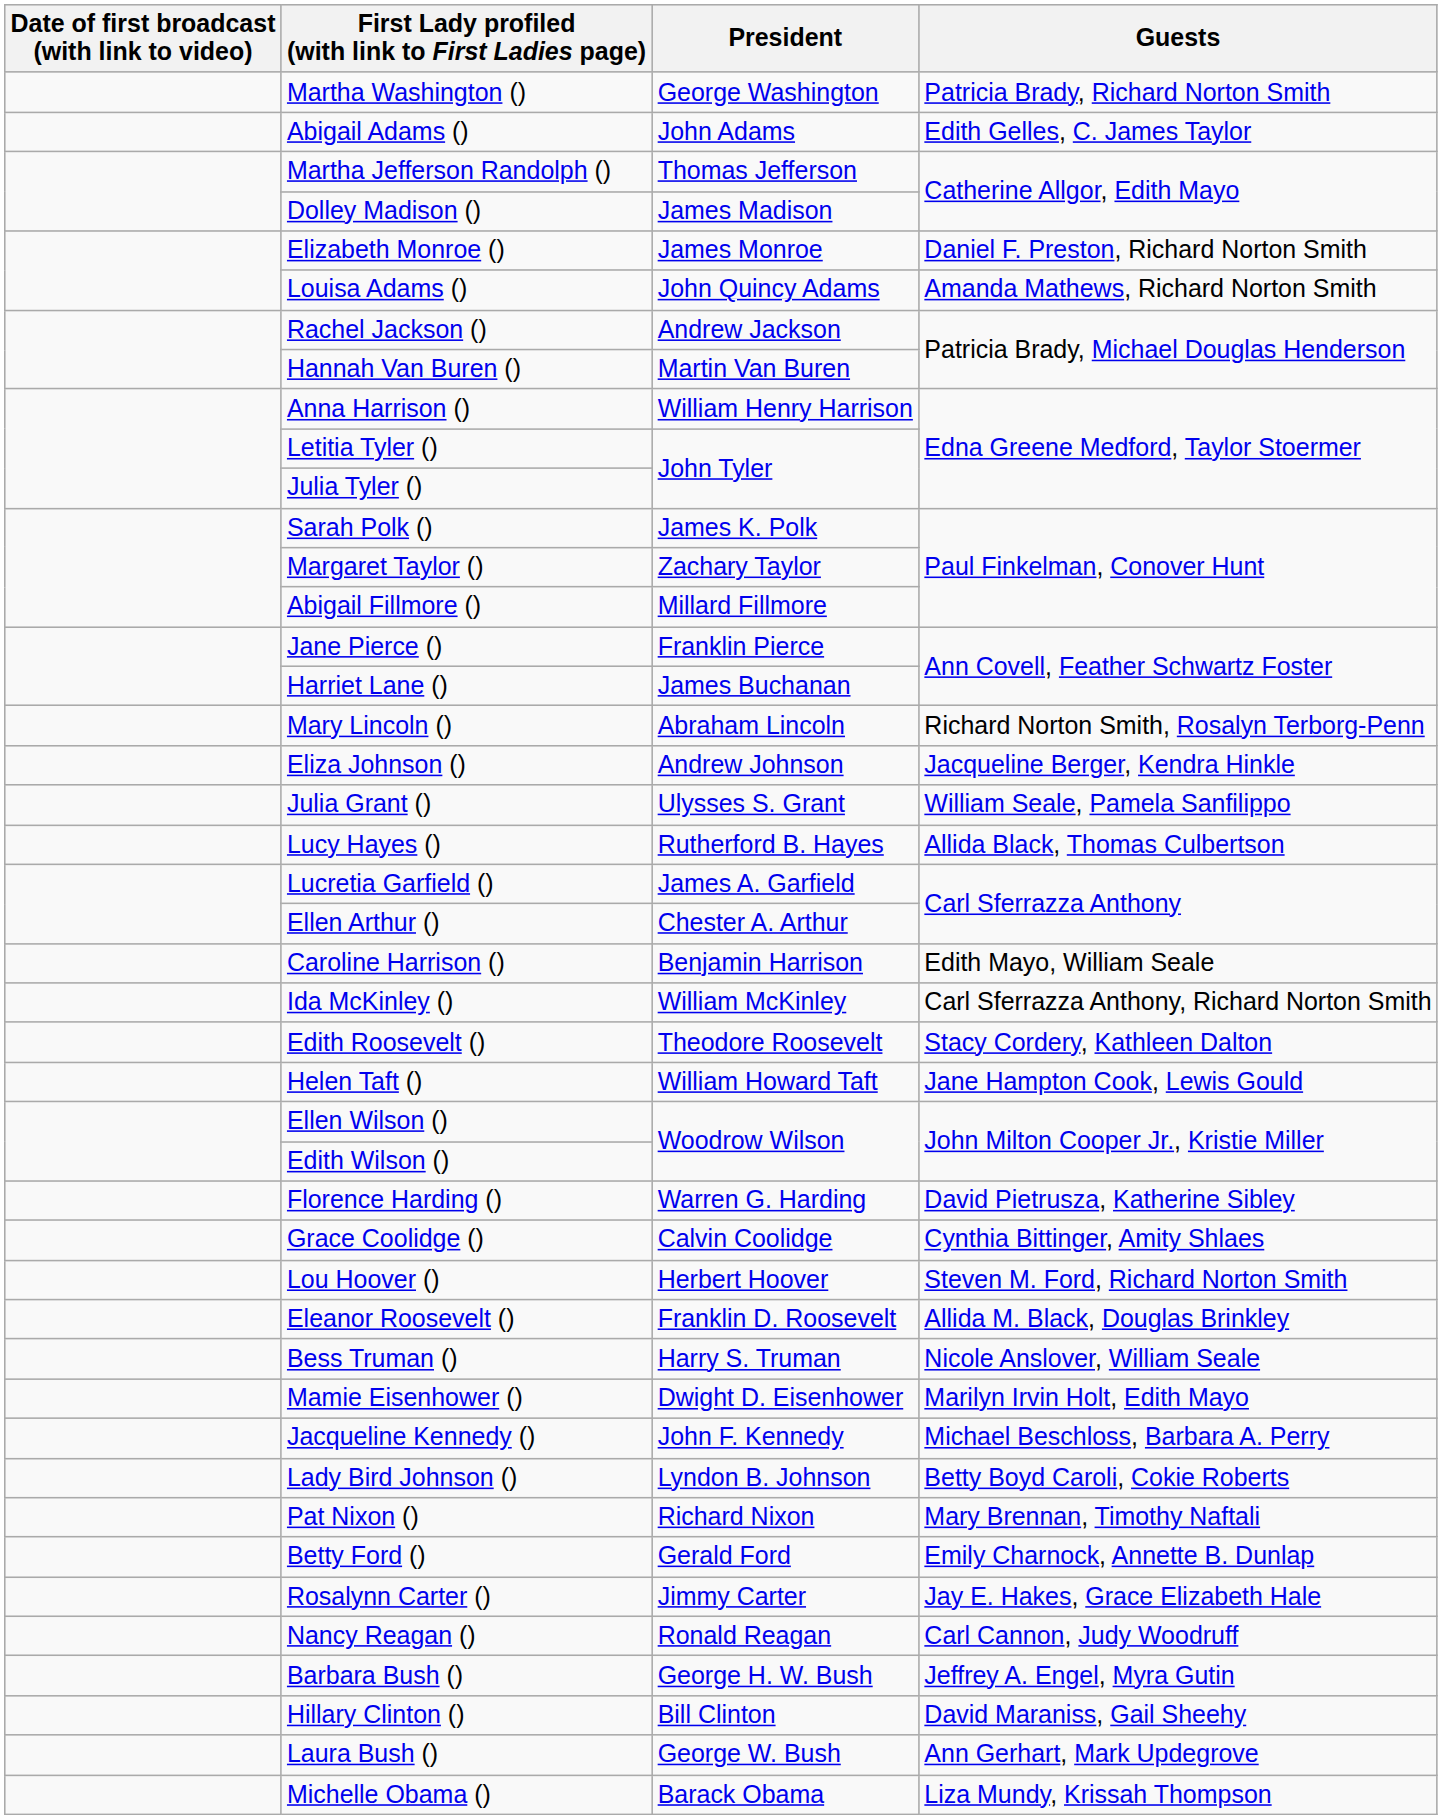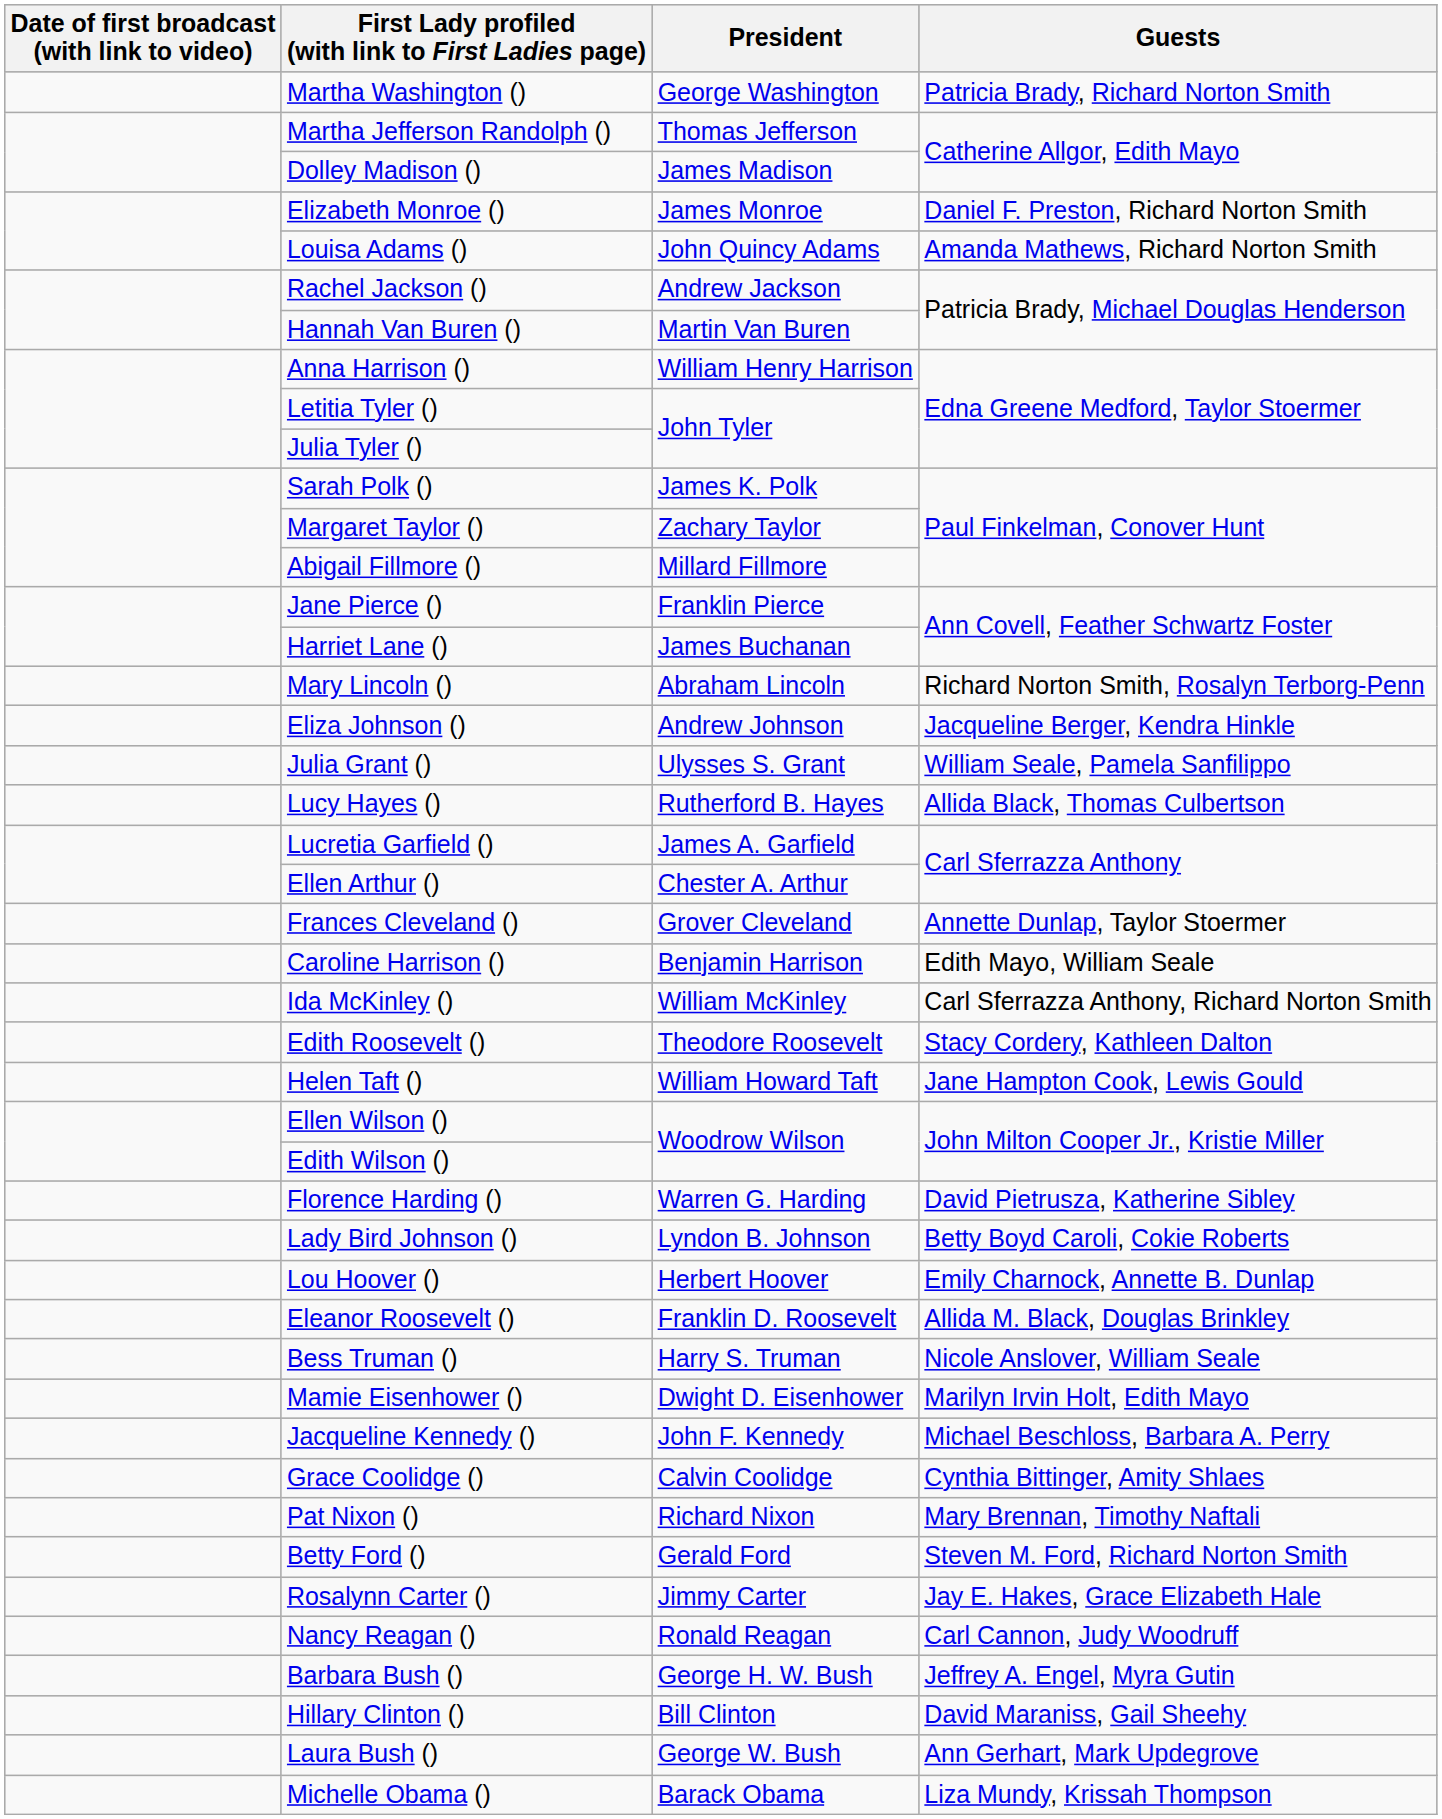- row: Abigail Adams () | John Adams | Edith Gelles, C. James Taylor
+ row: Frances Cleveland () | Grover Cleveland | Annette Dunlap, Taylor Stoermer
rows swapped: Grace Coolidge () <-> Lady Bird Johnson ()
Lou Hoover () | Guests: Steven M. Ford, Richard Norton Smith -> Emily Charnock, Annette B. Dunlap
Betty Ford () | Guests: Emily Charnock, Annette B. Dunlap -> Steven M. Ford, Richard Norton Smith
